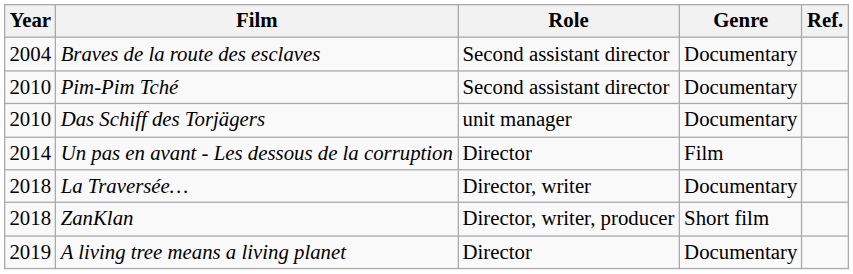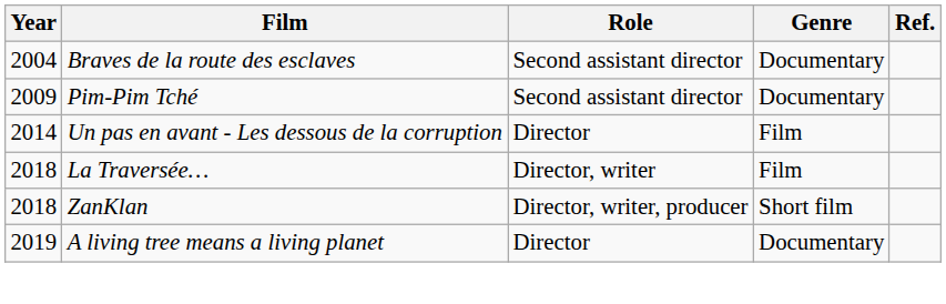Pim-Pim Tché | Year: 2010 -> 2009
- row: 2010 | Das Schiff des Torjägers | unit manager | Documentary
La Traversée… | Genre: Documentary -> Film
